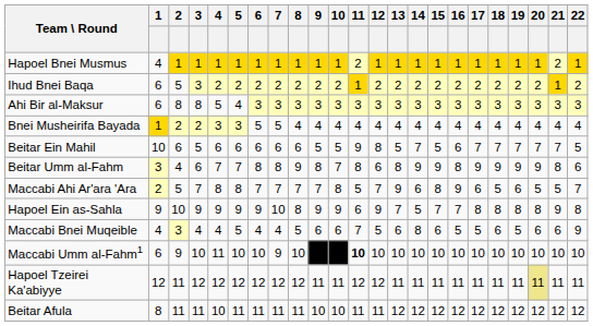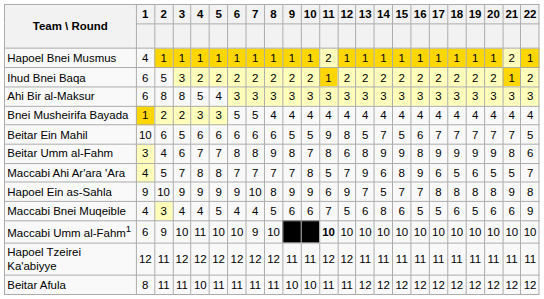Maccabi Ahi Ar'ara 'Ara | 1: 2 -> 4
Hapoel Tzeirei Ka'abiyye | 20: khaki background -> no background
